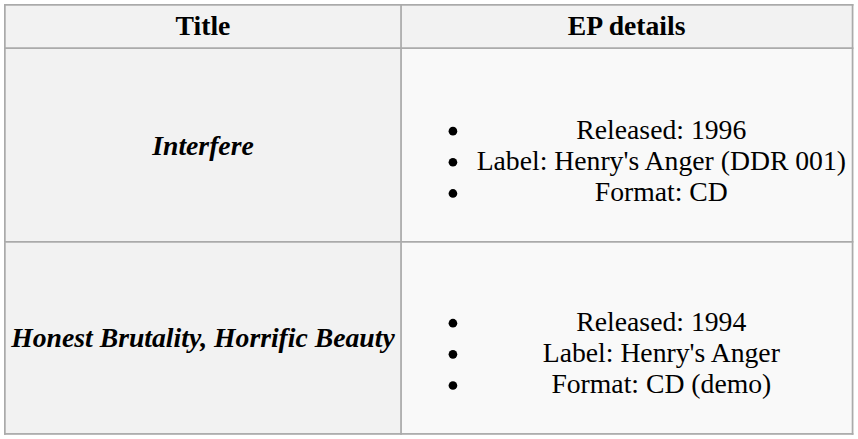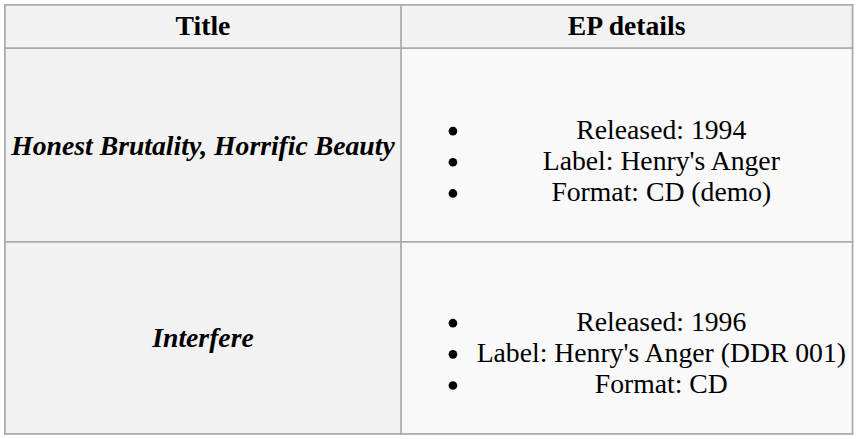rows swapped: Honest Brutality, Horrific Beauty <-> Interfere
